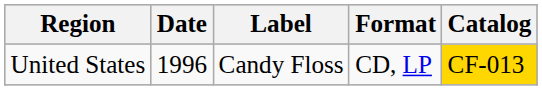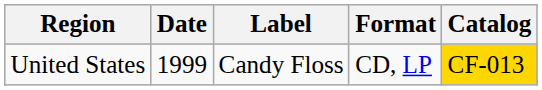United States | Date: 1996 -> 1999
